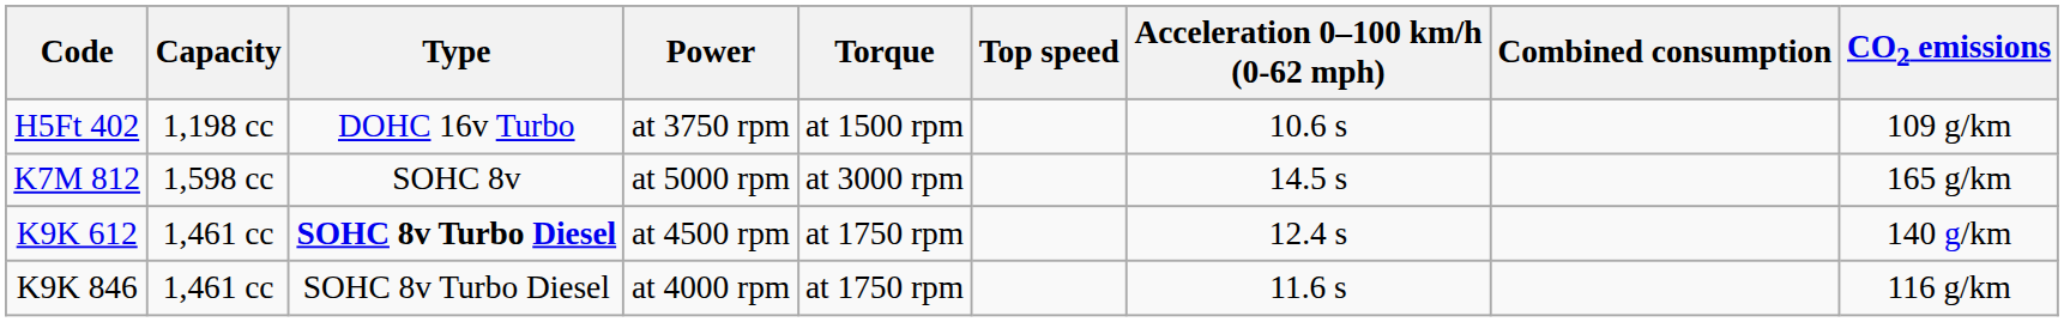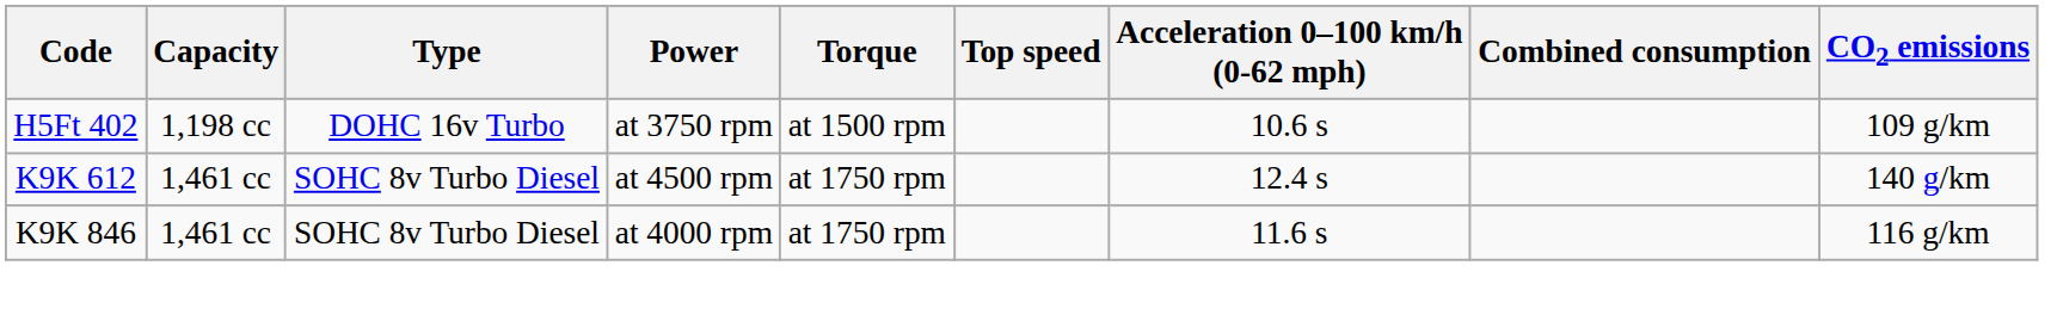- row: K7M 812 | 1,598 cc | SOHC 8v | at 5000 rpm | at 3000 rpm | 14.5 s | 165 g/km
K9K 612 | Type: bold -> normal
